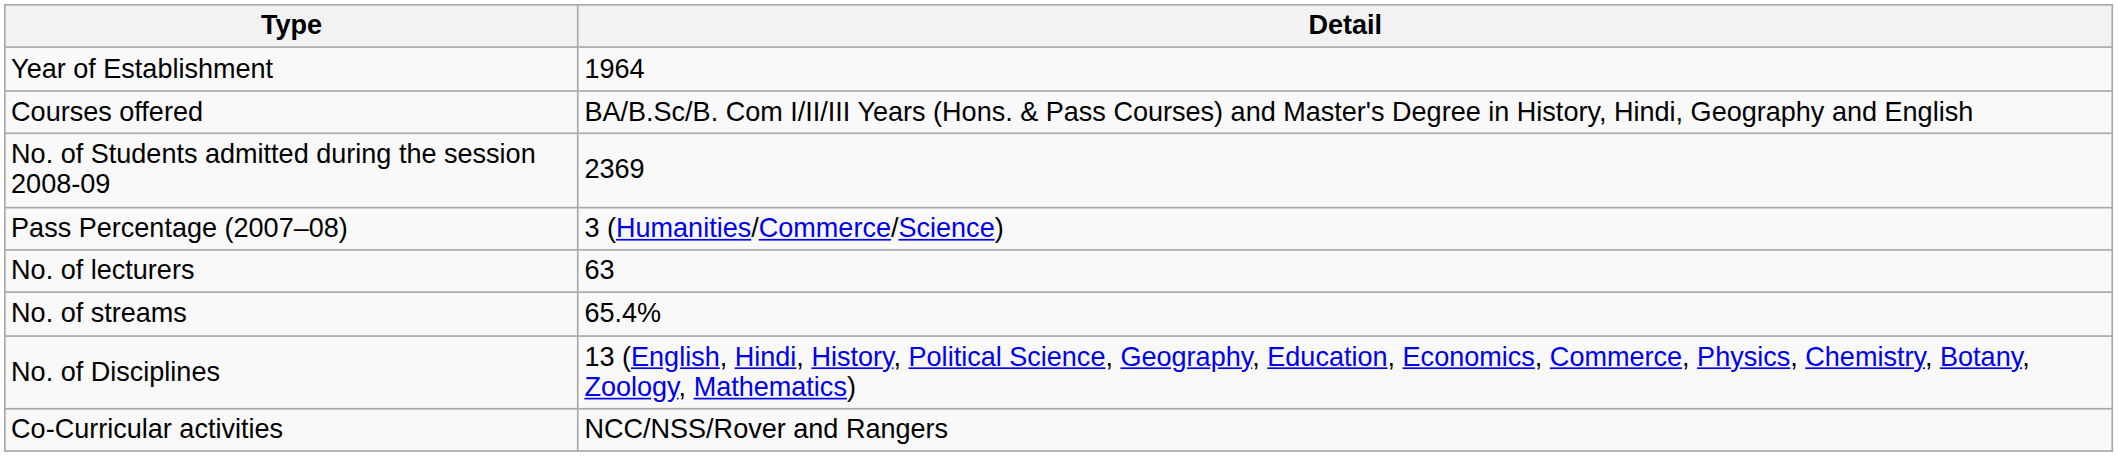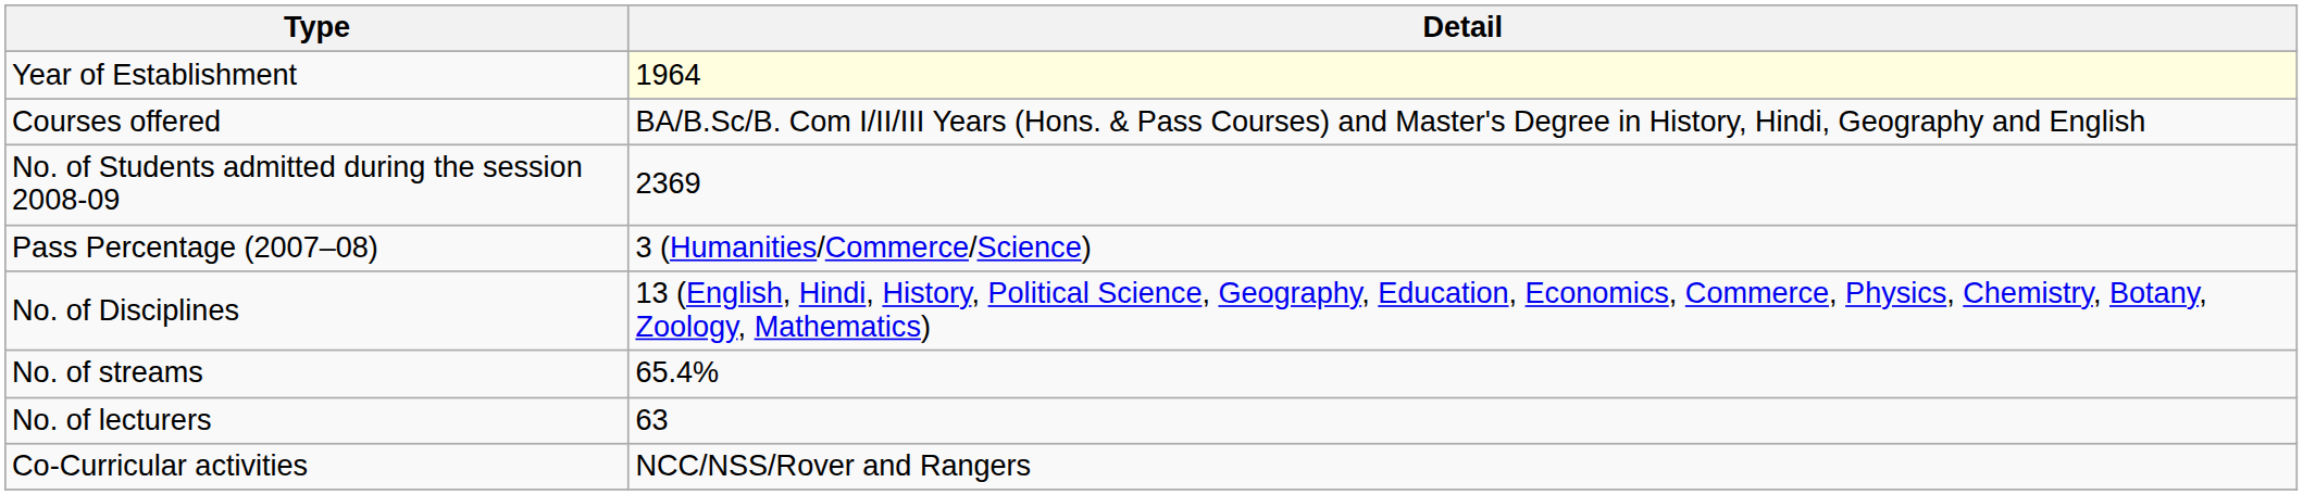Year of Establishment | Detail: no background -> lightyellow background
rows swapped: No. of lecturers <-> No. of Disciplines
